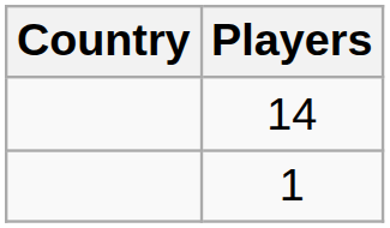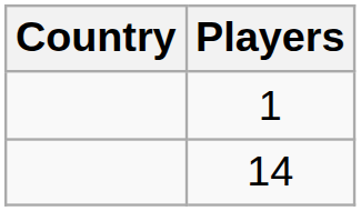rows swapped: 14 <-> 1
